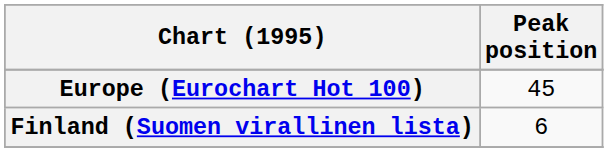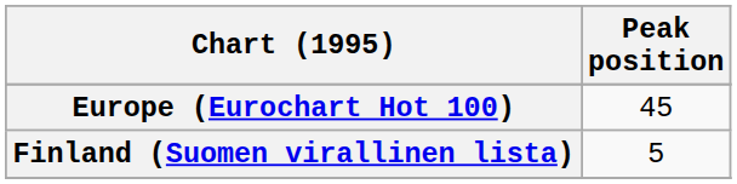Finland (Suomen virallinen lista) | Peak position: 6 -> 5
